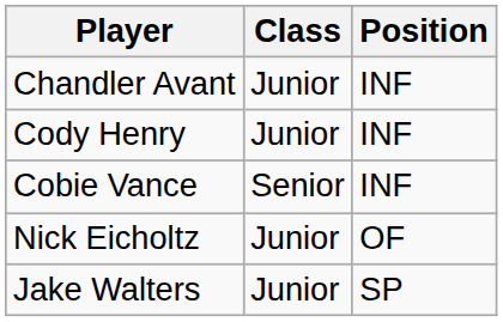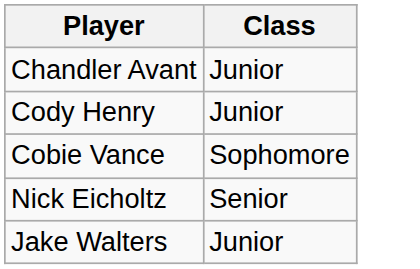- column: Position | INF | INF | INF | OF | SP
Cobie Vance | Class: Senior -> Sophomore
Nick Eicholtz | Class: Junior -> Senior
